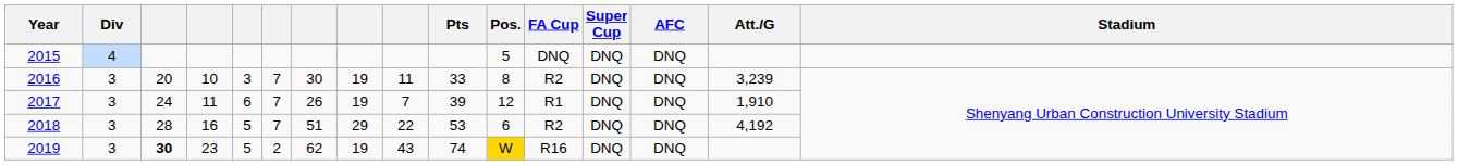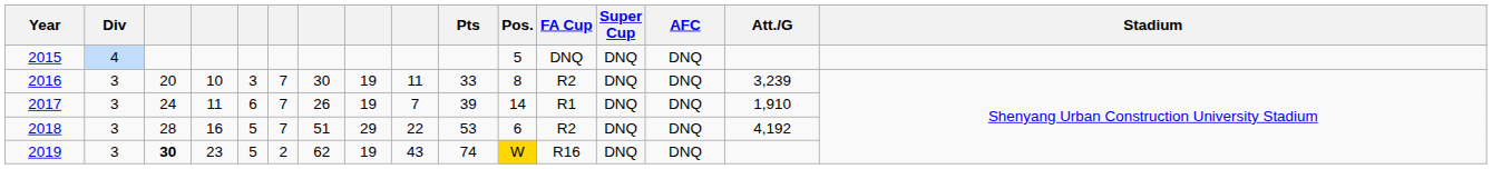2017 | Pos.: 12 -> 14
